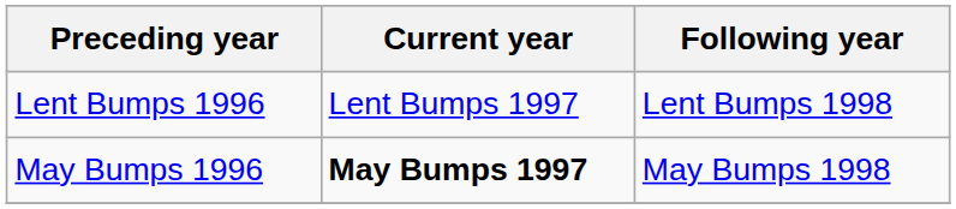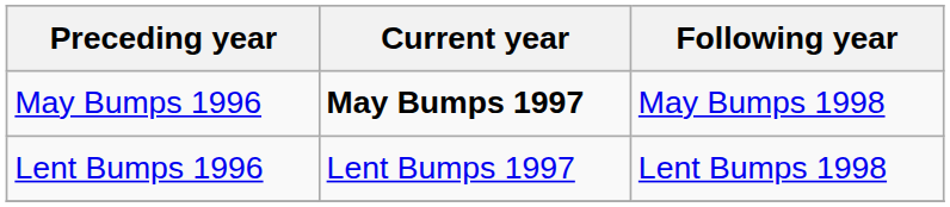rows swapped: May Bumps 1996 <-> Lent Bumps 1996
